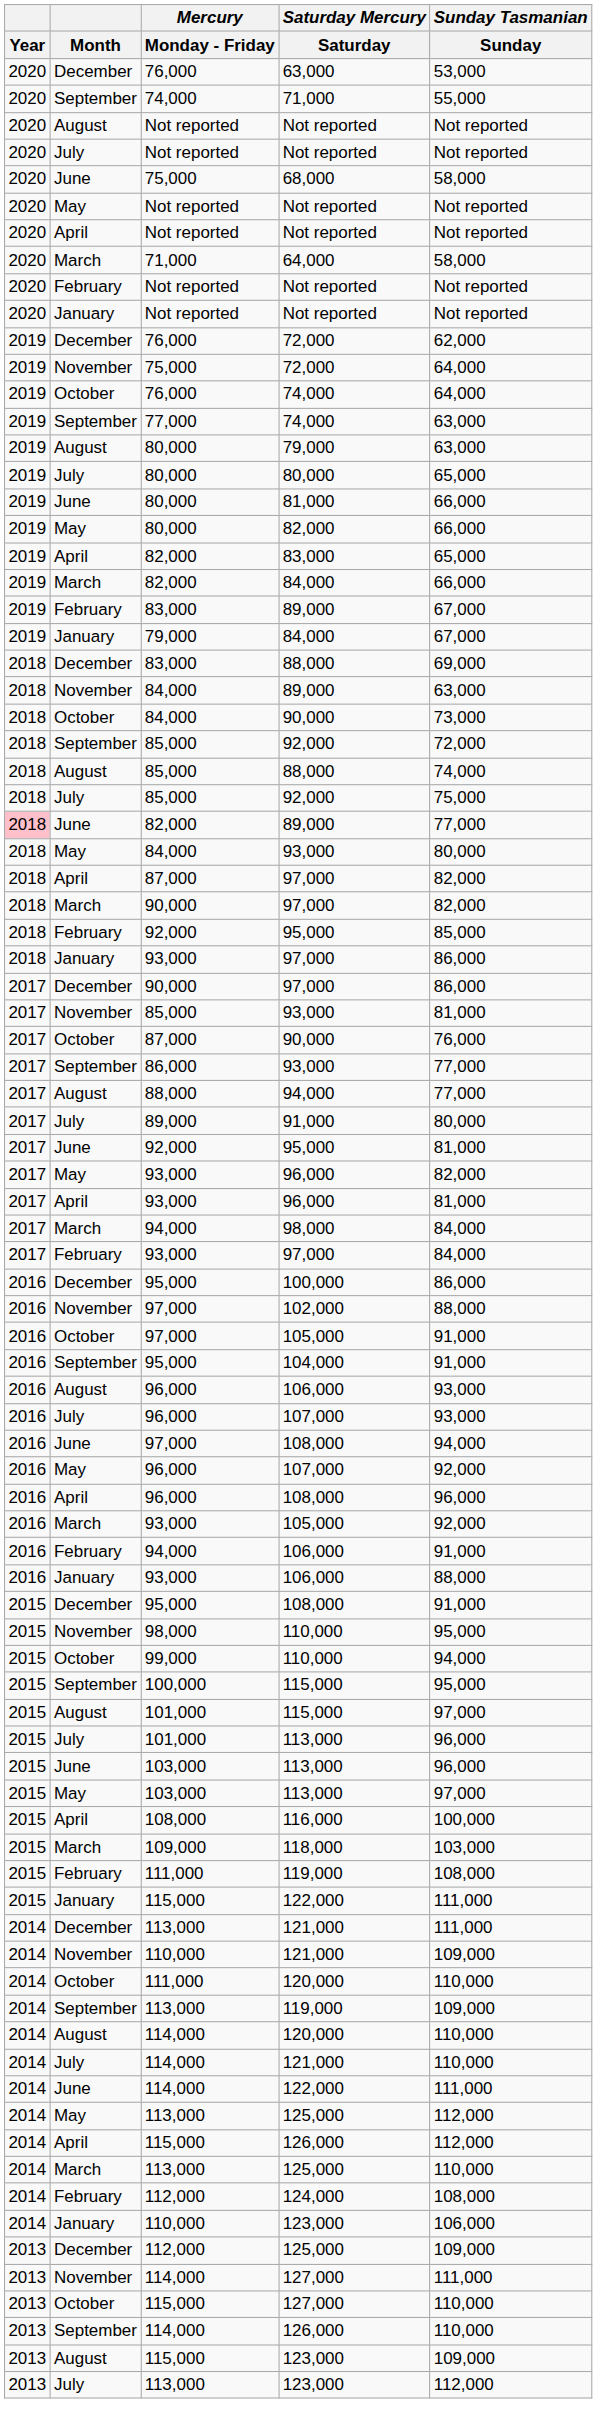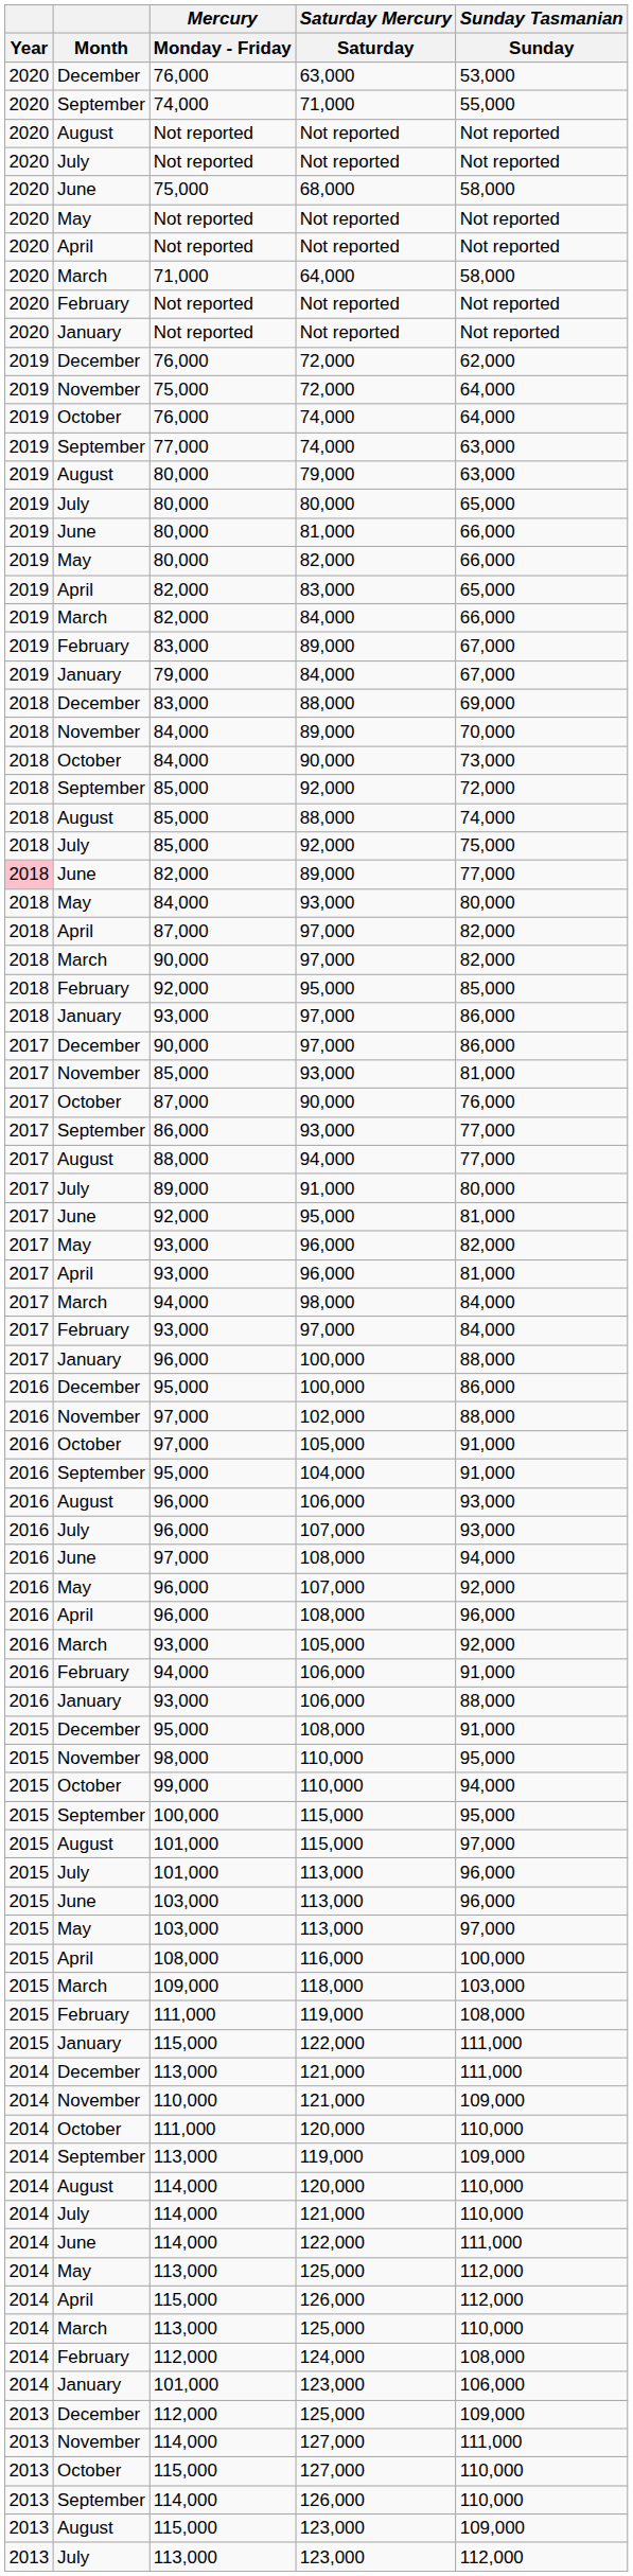November / 89,000 | Sunday Tasmanian / Sunday: 63,000 -> 70,000
+ row: 2017 | January | 96,000 | 100,000 | 88,000
January / 123,000 | Mercury / Monday - Friday: 110,000 -> 101,000
